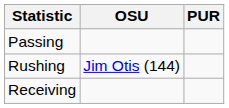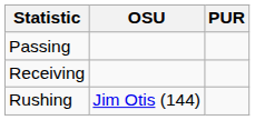rows swapped: Rushing <-> Receiving
